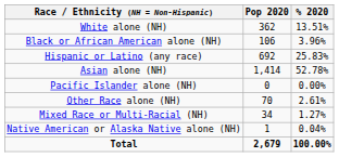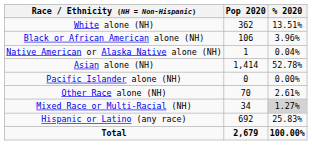rows swapped: Native American or Alaska Native alone (NH) <-> Hispanic or Latino (any race)
Mixed Race or Multi-Racial (NH) | % 2020: no background -> lightgrey background
